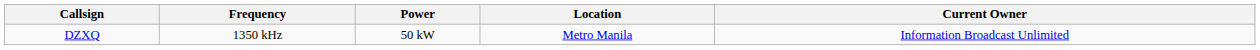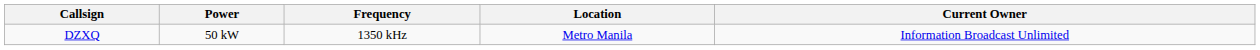columns swapped: Frequency <-> Power
